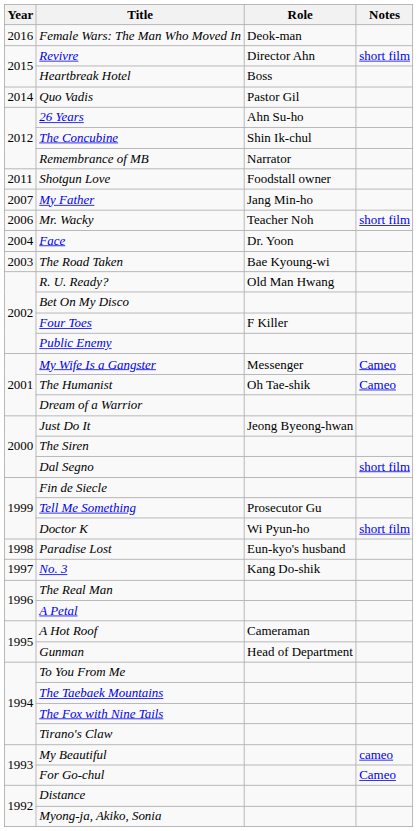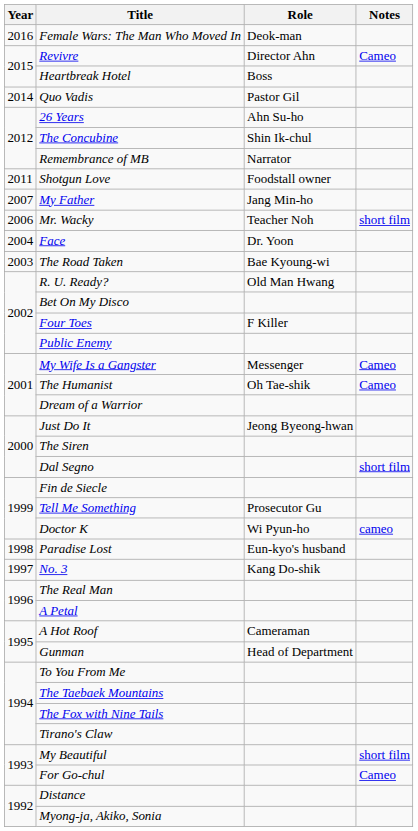Revivre | Notes: short film -> Cameo
Doctor K | Notes: short film -> cameo
My Beautiful | Notes: cameo -> short film
